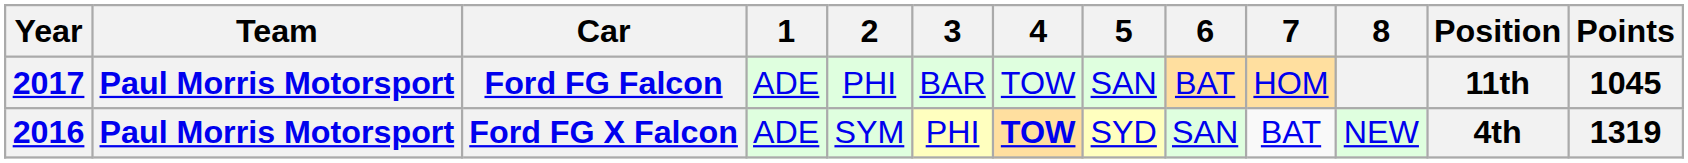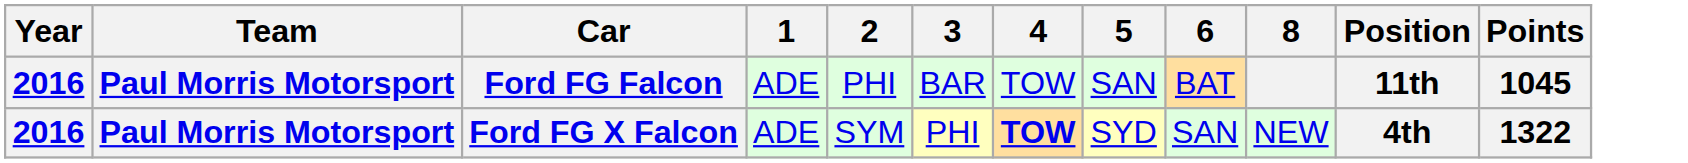- column: 7 | HOM | BAT
Ford FG Falcon | Year: 2017 -> 2016
Ford FG X Falcon | Points: 1319 -> 1322
